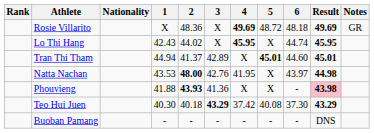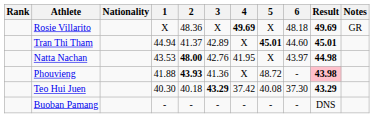Rosie Villarito | 5: 48.72 -> X
- row: Lo Thi Hang | 42.43 | 44.02 | X | 45.95 | X | 44.74 | 45.95
Phouvieng | 5: X -> 48.72
